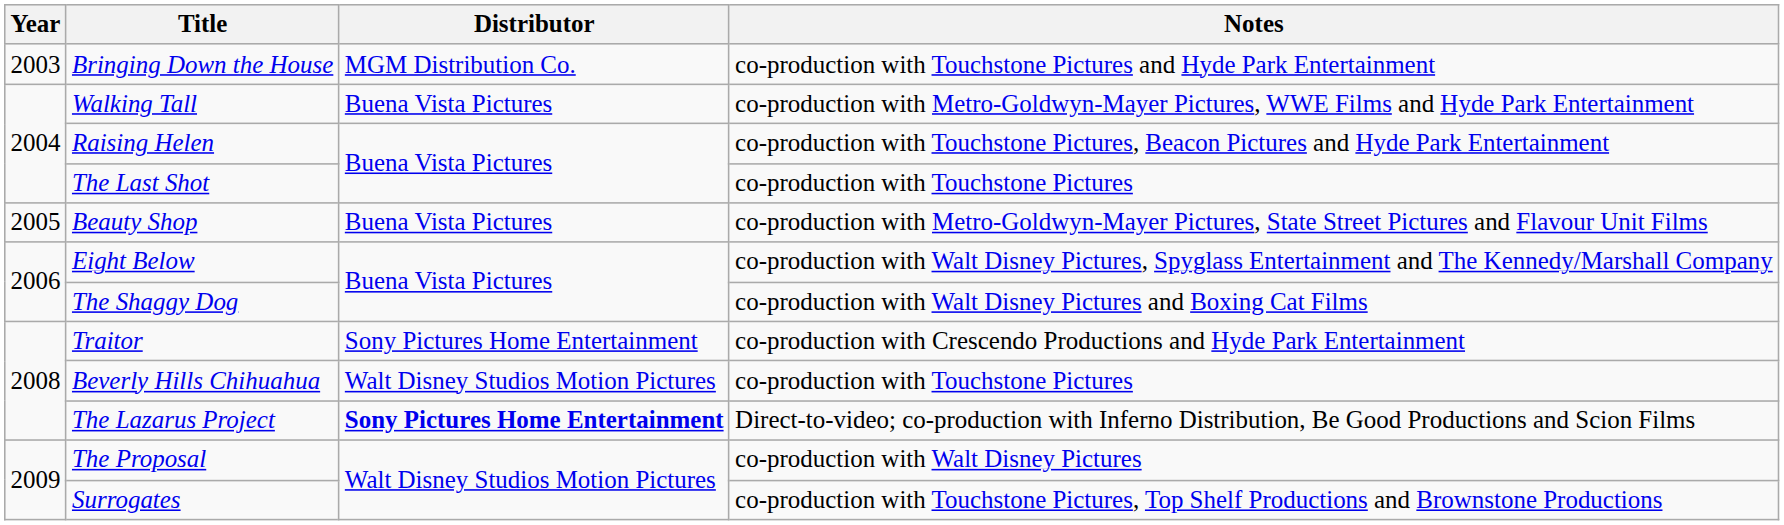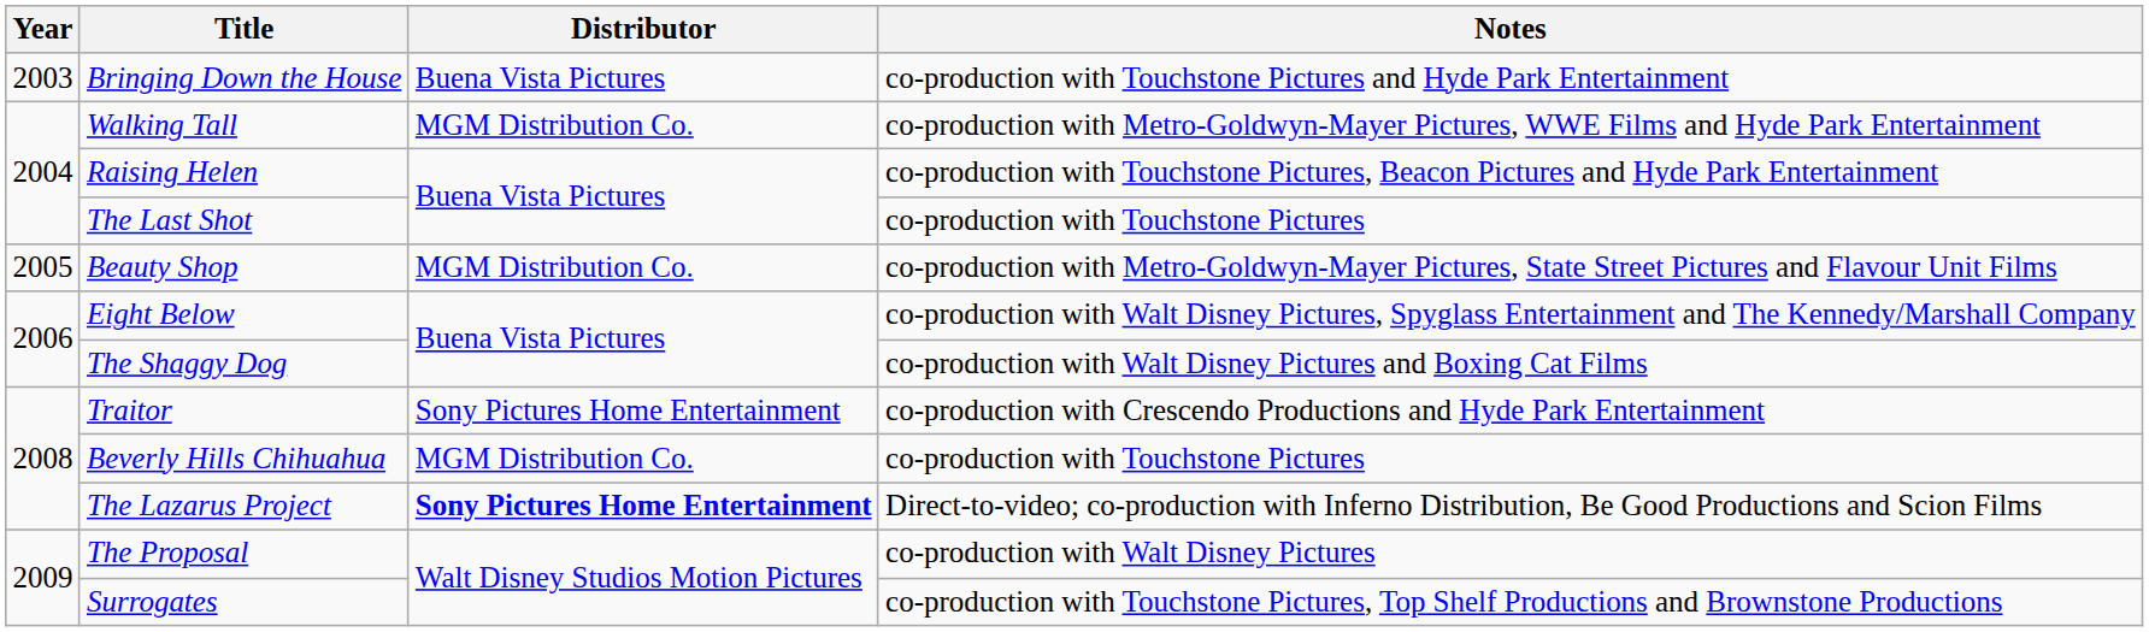Bringing Down the House | Distributor: MGM Distribution Co. -> Buena Vista Pictures
Walking Tall | Distributor: Buena Vista Pictures -> MGM Distribution Co.
Beauty Shop | Distributor: Buena Vista Pictures -> MGM Distribution Co.
Beverly Hills Chihuahua | Distributor: Walt Disney Studios Motion Pictures -> MGM Distribution Co.
